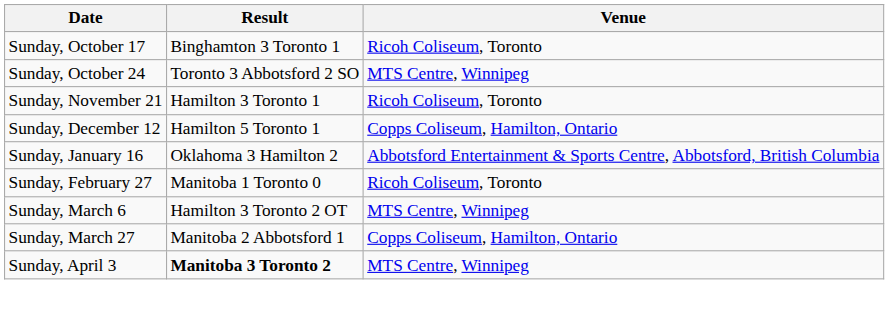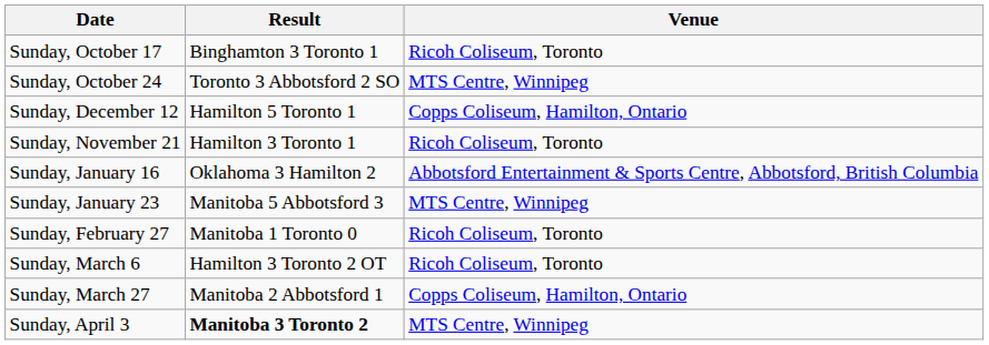rows swapped: Sunday, November 21 <-> Sunday, December 12
+ row: Sunday, January 23 | Manitoba 5 Abbotsford 3 | MTS Centre, Winnipeg
Sunday, March 6 | Venue: MTS Centre, Winnipeg -> Ricoh Coliseum, Toronto
